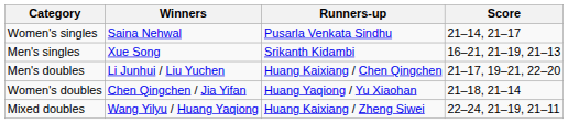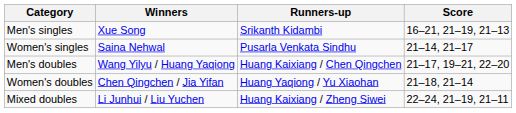rows swapped: Men's singles <-> Women's singles
Men's doubles | Winners: Li Junhui / Liu Yuchen -> Wang Yilyu / Huang Yaqiong
Mixed doubles | Winners: Wang Yilyu / Huang Yaqiong -> Li Junhui / Liu Yuchen
